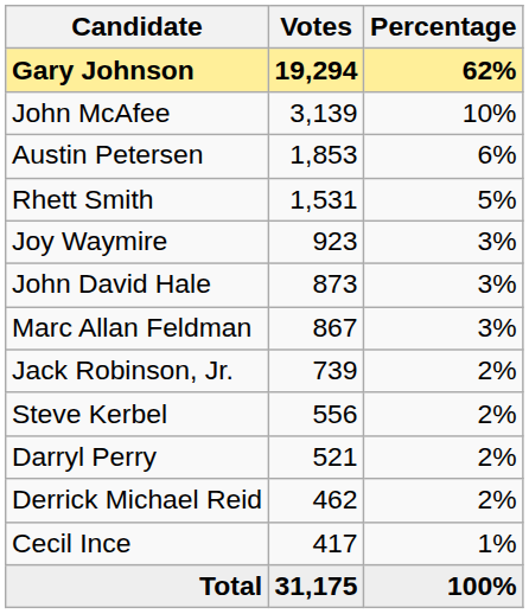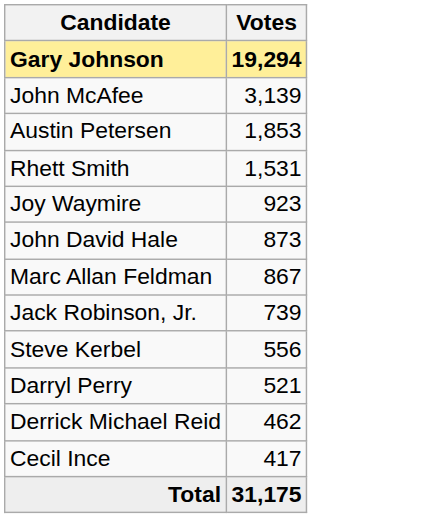- column: Percentage | 62% | 10% | 6% | 5% | 3% | 3% | 3% | 2% | 2% | 2% | 2% | 1% | 100%
